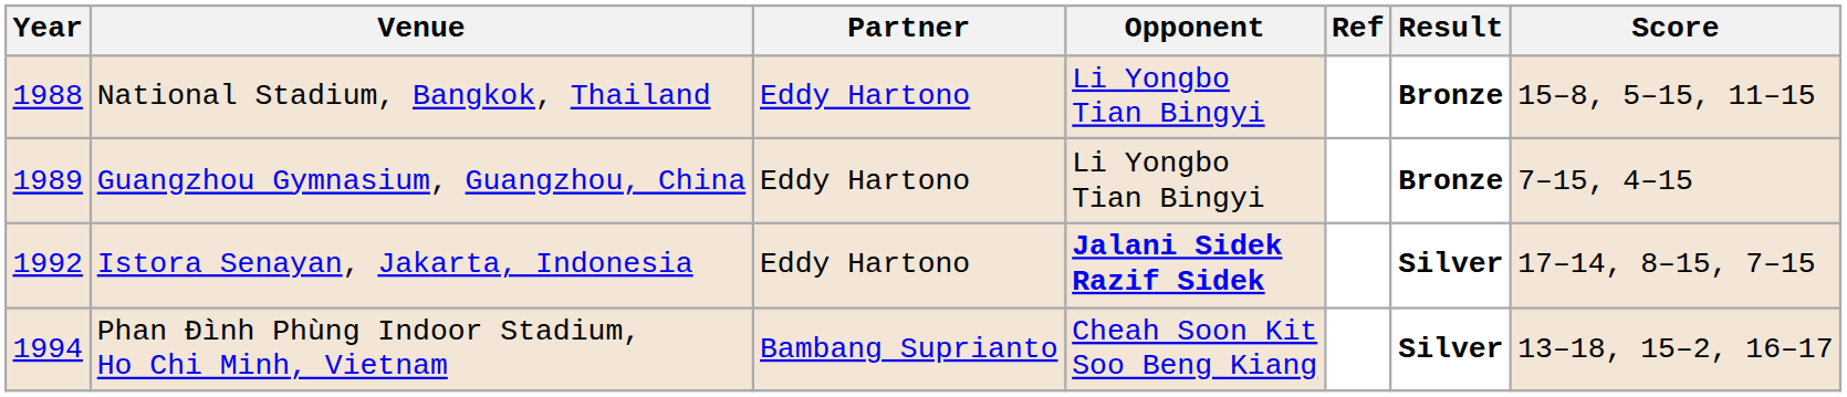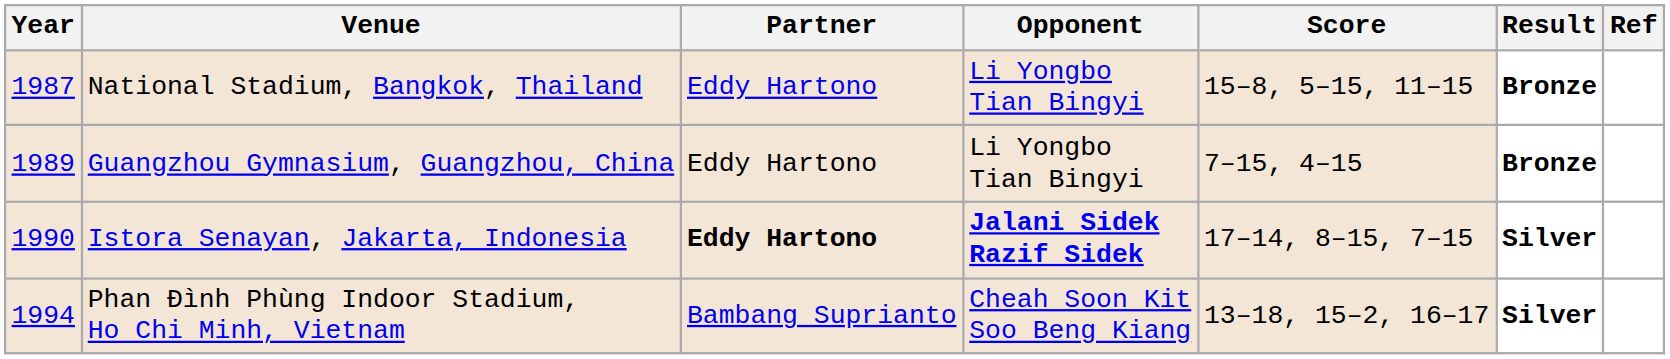columns swapped: Score <-> Ref
National Stadium, Bangkok, Thailand | Year: 1988 -> 1987
Istora Senayan, Jakarta, Indonesia | Year: 1992 -> 1990
Istora Senayan, Jakarta, Indonesia | Partner: normal -> bold
